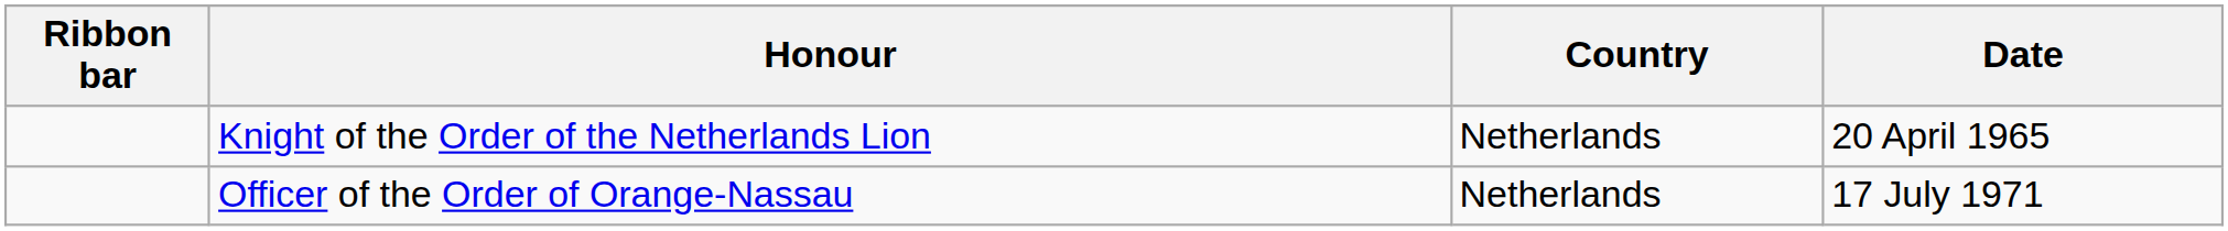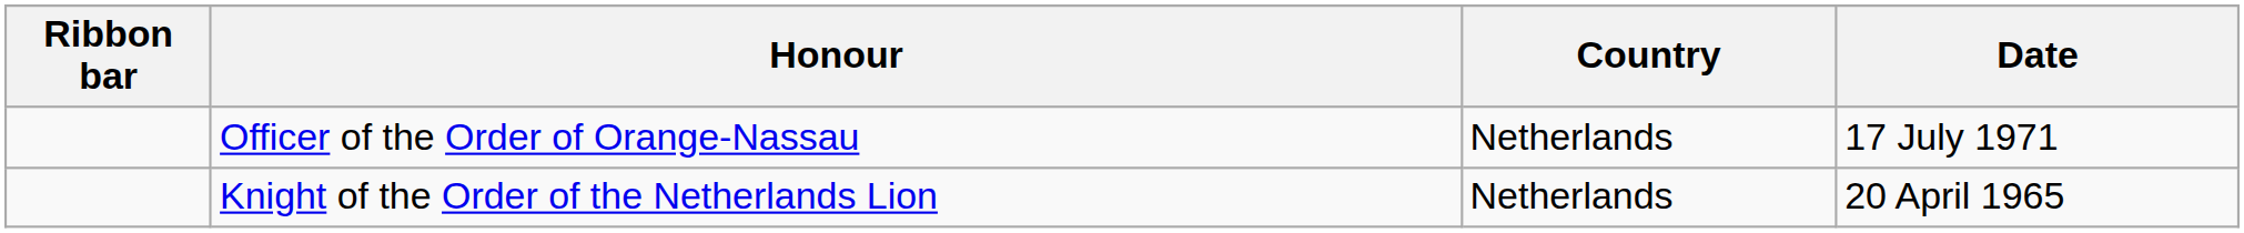rows swapped: Knight of the Order of the Netherlands Lion <-> Officer of the Order of Orange-Nassau
